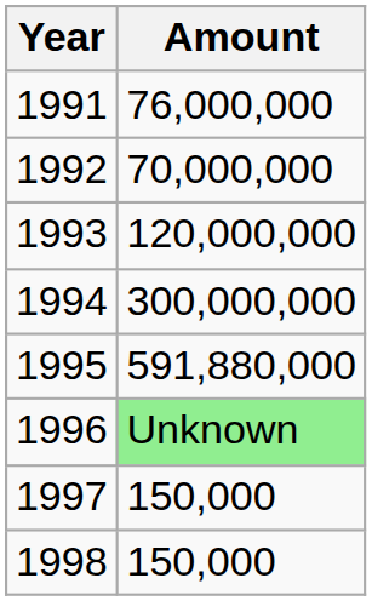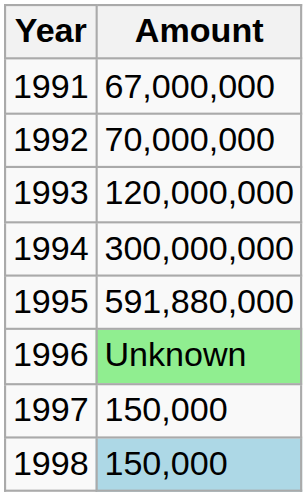1991 | Amount: 76,000,000 -> 67,000,000
1998 | Amount: no background -> lightblue background
